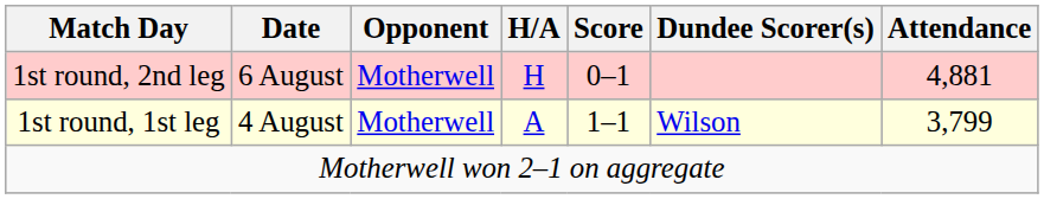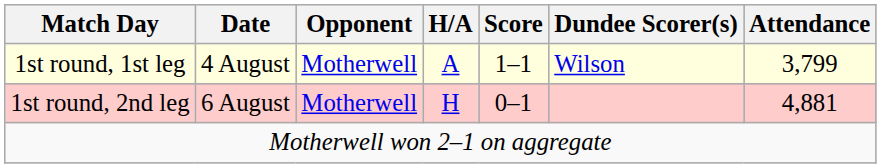rows swapped: 1st round, 1st leg <-> 1st round, 2nd leg
